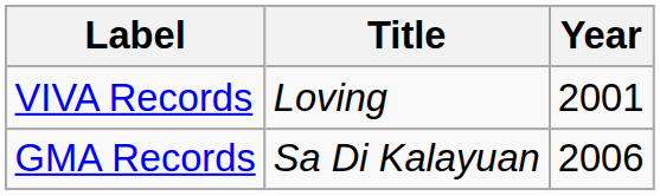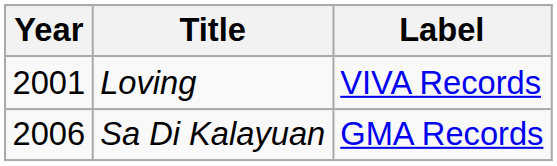columns swapped: Year <-> Label
